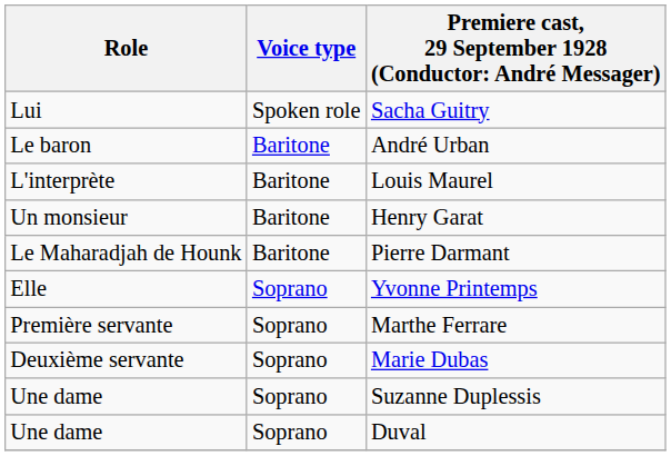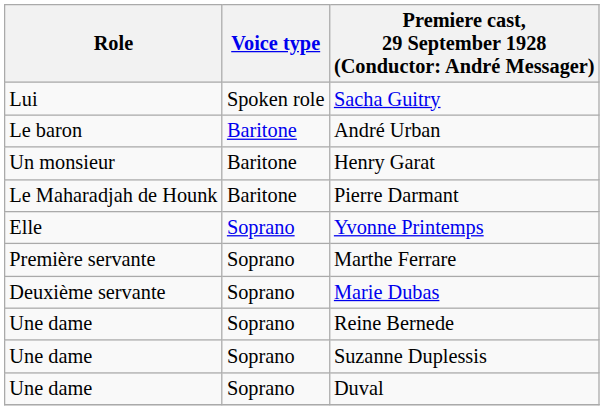- row: L'interprète | Baritone | Louis Maurel
+ row: Une dame | Soprano | Reine Bernede
